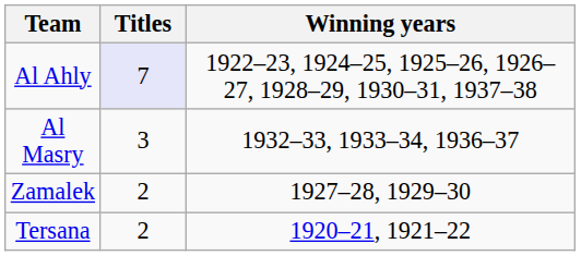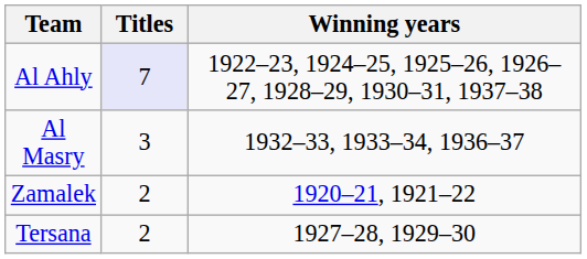Zamalek | Winning years: 1927–28, 1929–30 -> 1920–21, 1921–22
Tersana | Winning years: 1920–21, 1921–22 -> 1927–28, 1929–30
